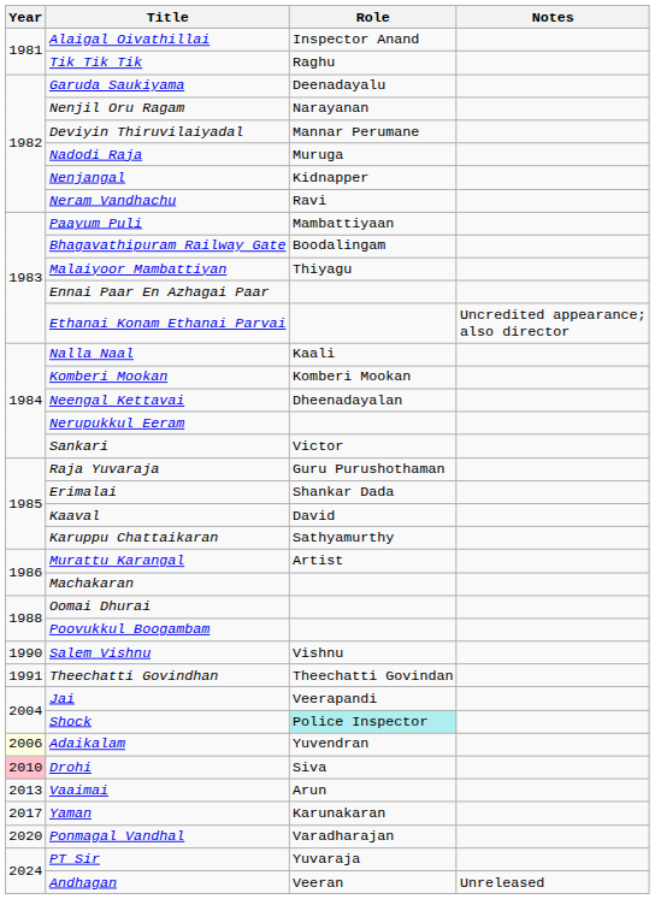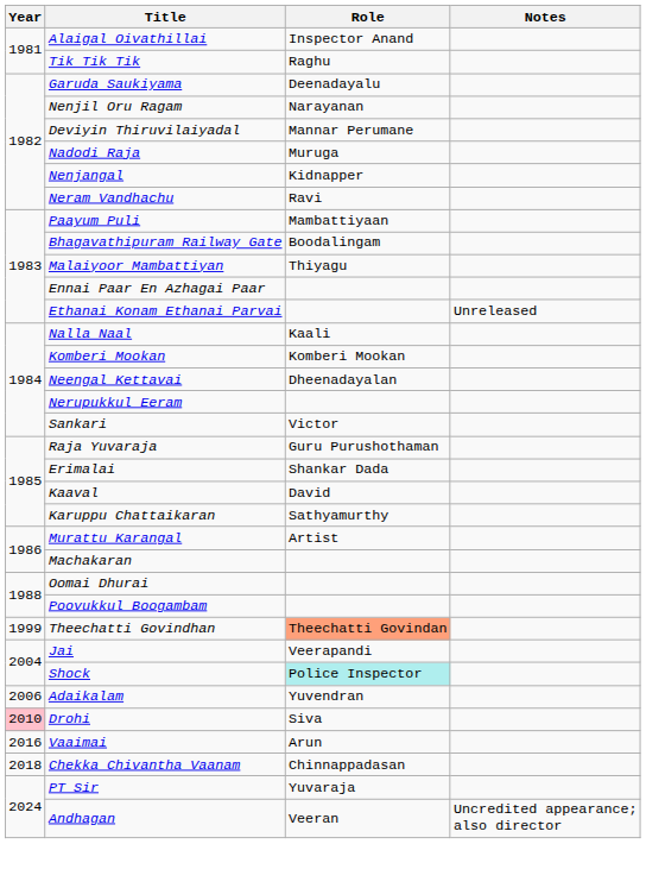Ethanai Konam Ethanai Parvai | Notes: Uncredited appearance; also director -> Unreleased
- row: 1990 | Salem Vishnu | Vishnu
Theechatti Govindhan | Year: 1991 -> 1999
Theechatti Govindhan | Role: no background -> lightsalmon background
Adaikalam | Year: lightyellow background -> no background
Vaaimai | Year: 2013 -> 2016
- row: 2017 | Yaman | Karunakaran
+ row: 2018 | Chekka Chivantha Vaanam | Chinnappadasan
- row: 2020 | Ponmagal Vandhal | Varadharajan
Andhagan | Notes: Unreleased -> Uncredited appearance; also director
